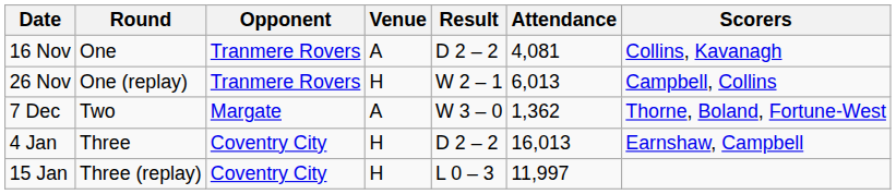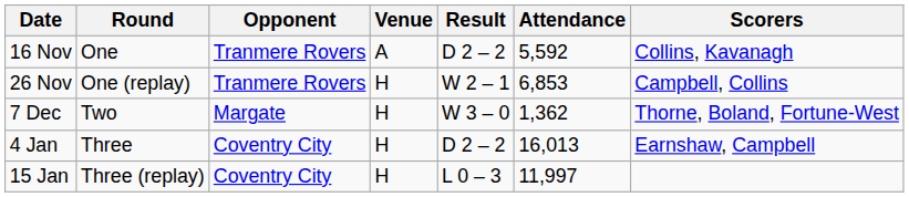16 Nov | Attendance: 4,081 -> 5,592
26 Nov | Attendance: 6,013 -> 6,853
7 Dec | Venue: A -> H
